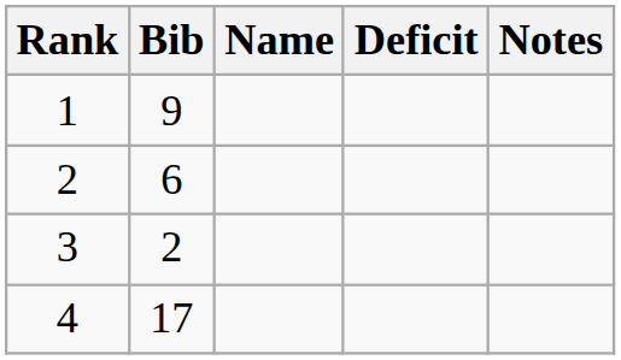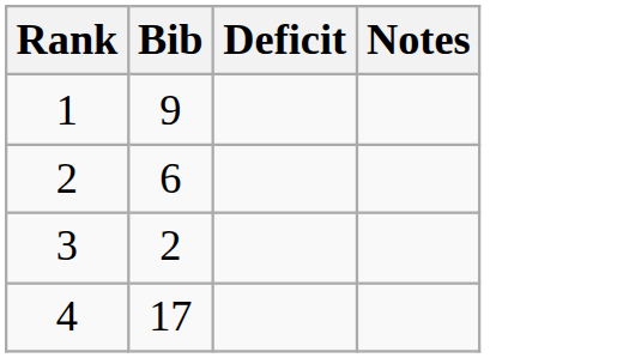- column: Name
